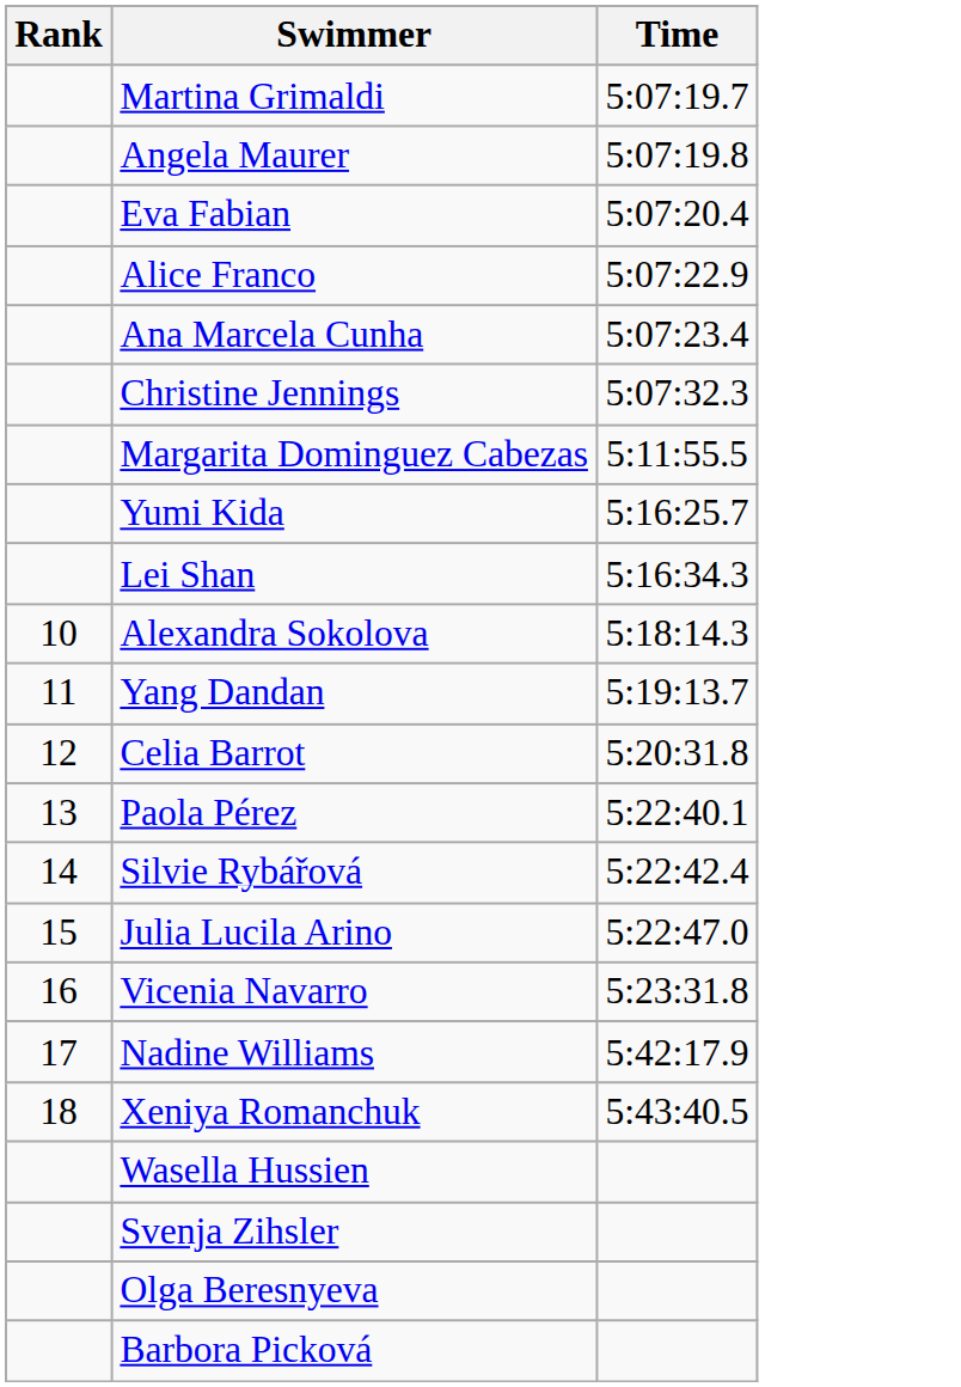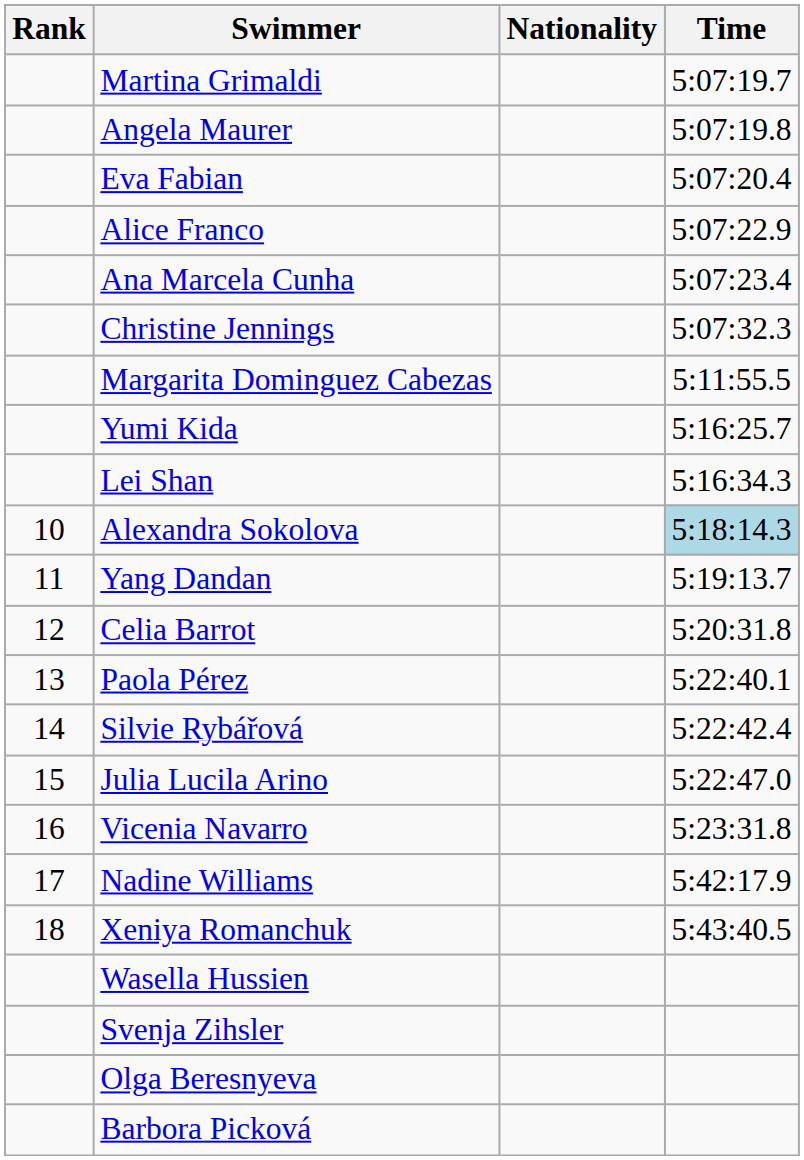+ column: Nationality
Alexandra Sokolova | Time: no background -> lightblue background
